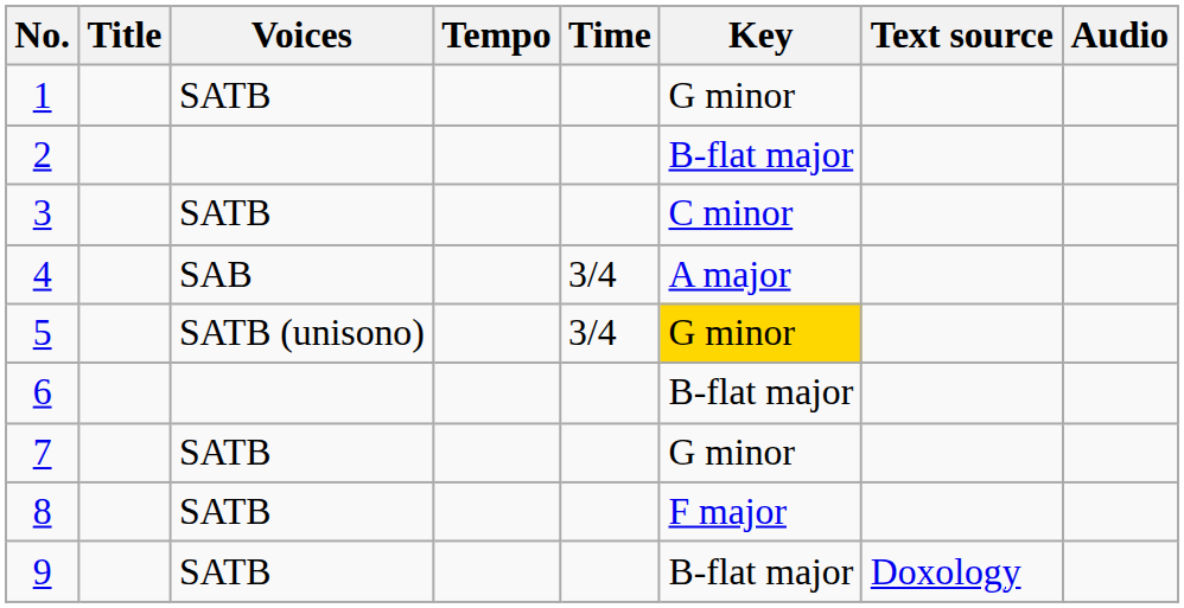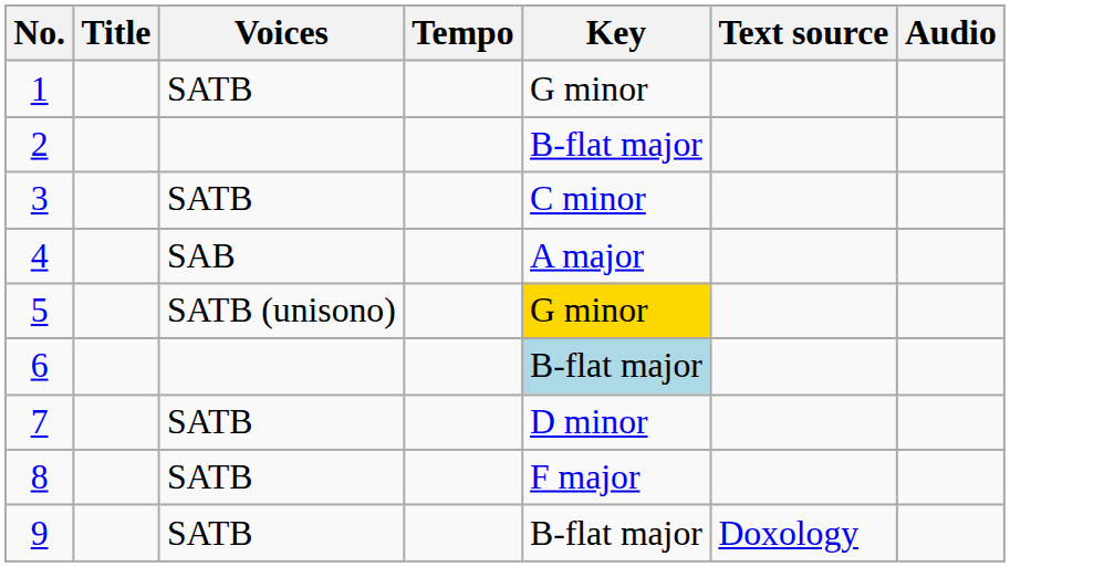- column: Time | 3/4 | 3/4
6 | Key: no background -> lightblue background
7 | Key: G minor -> D minor
